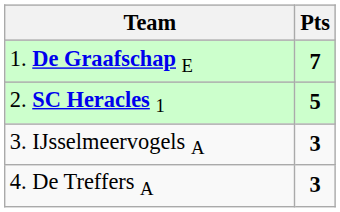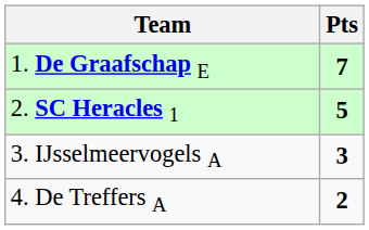4. De Treffers A | Pts: 3 -> 2
